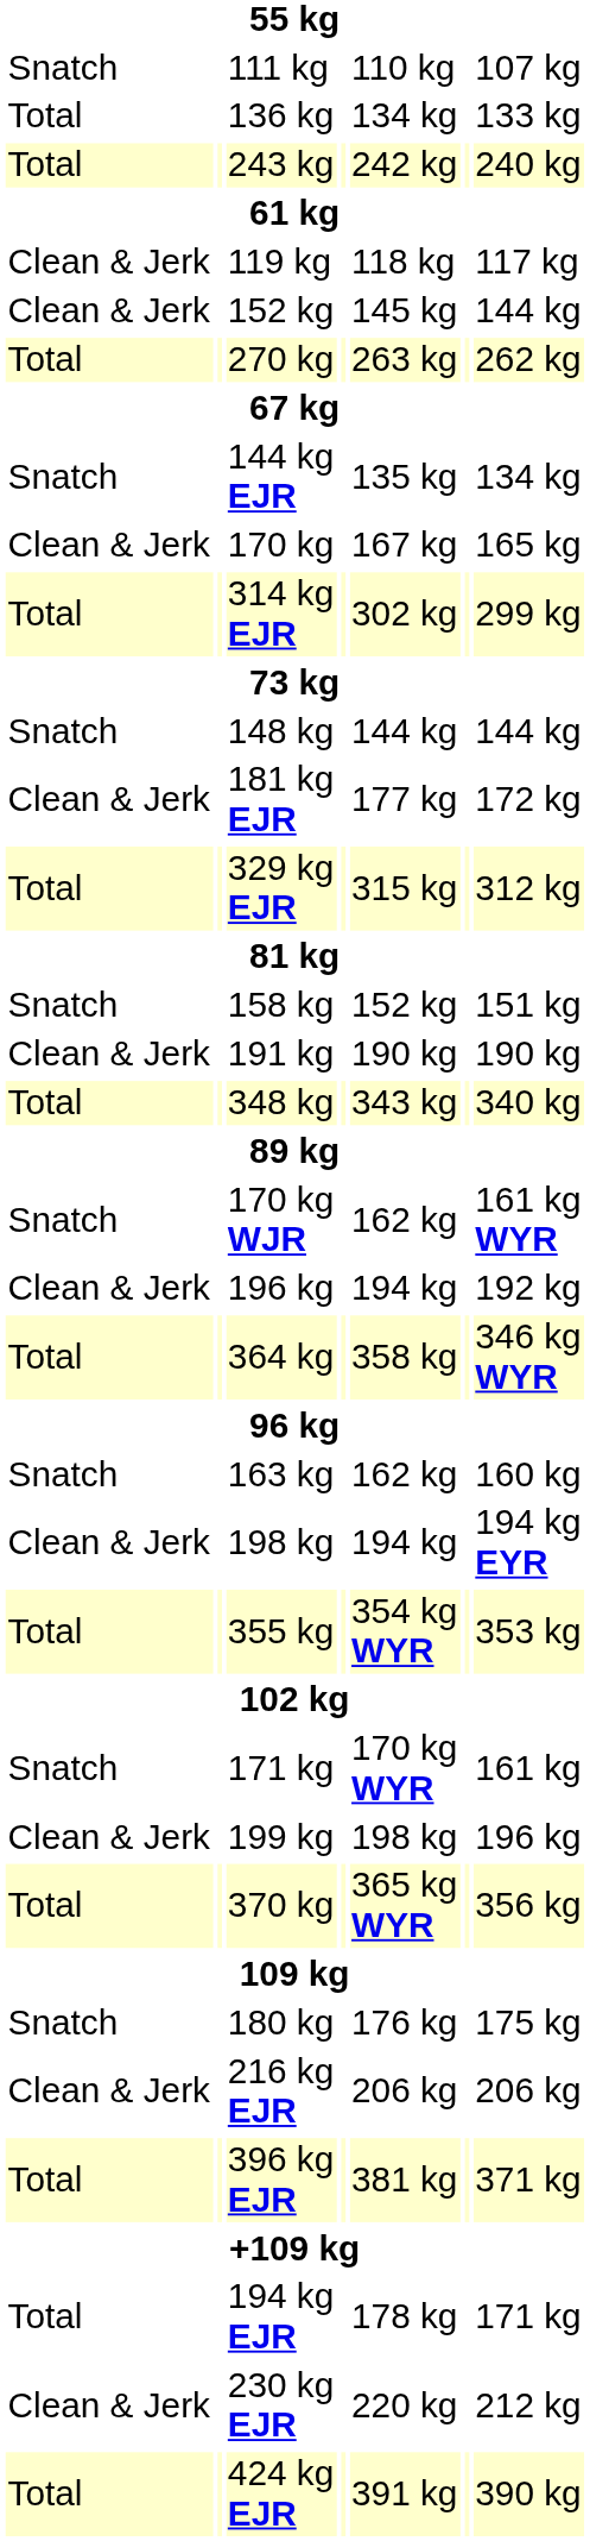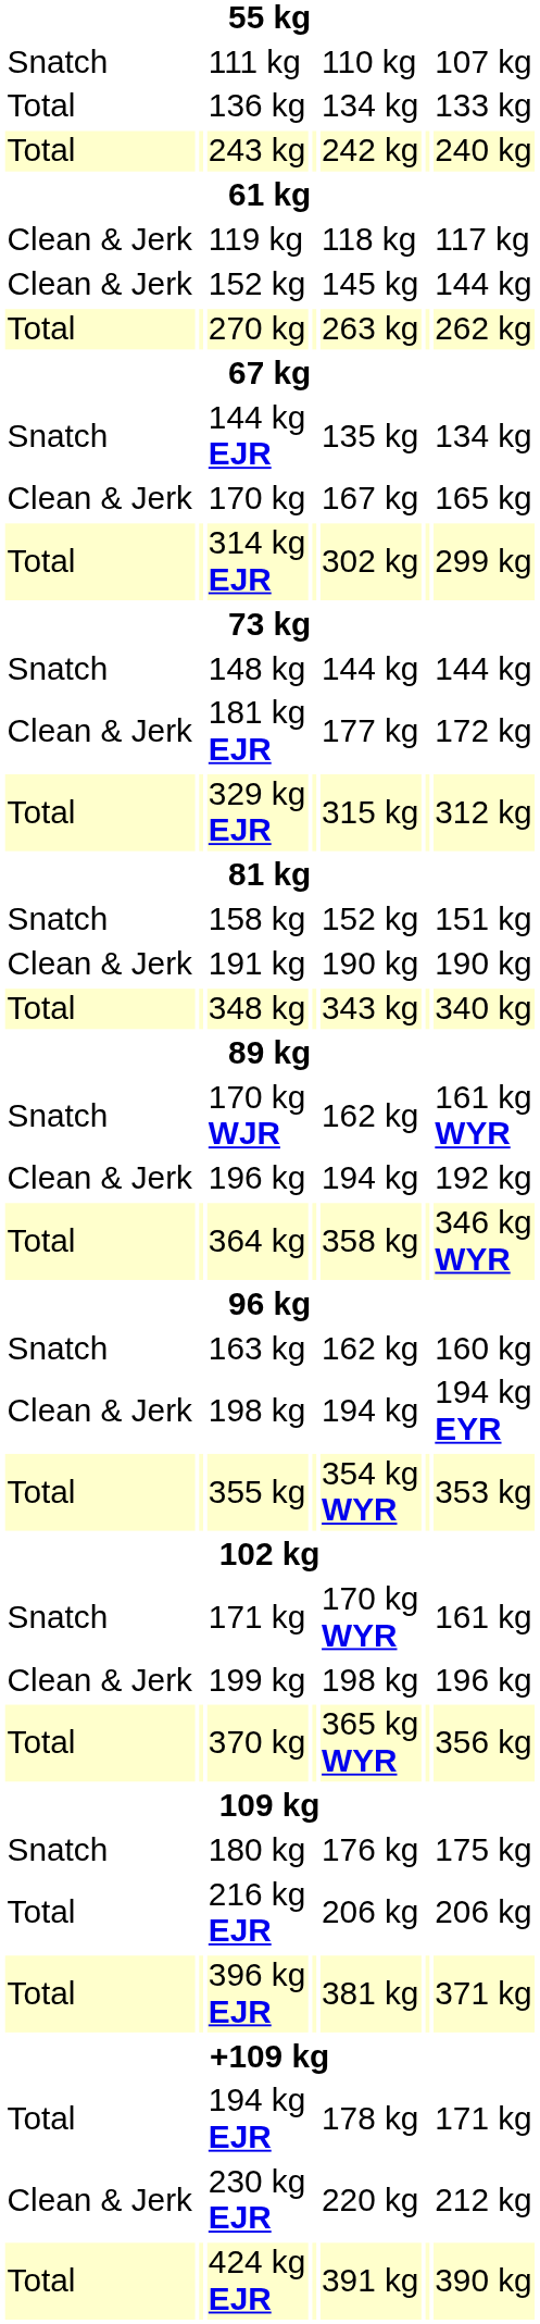216 kg EJR | column 1: Clean & Jerk -> Total
